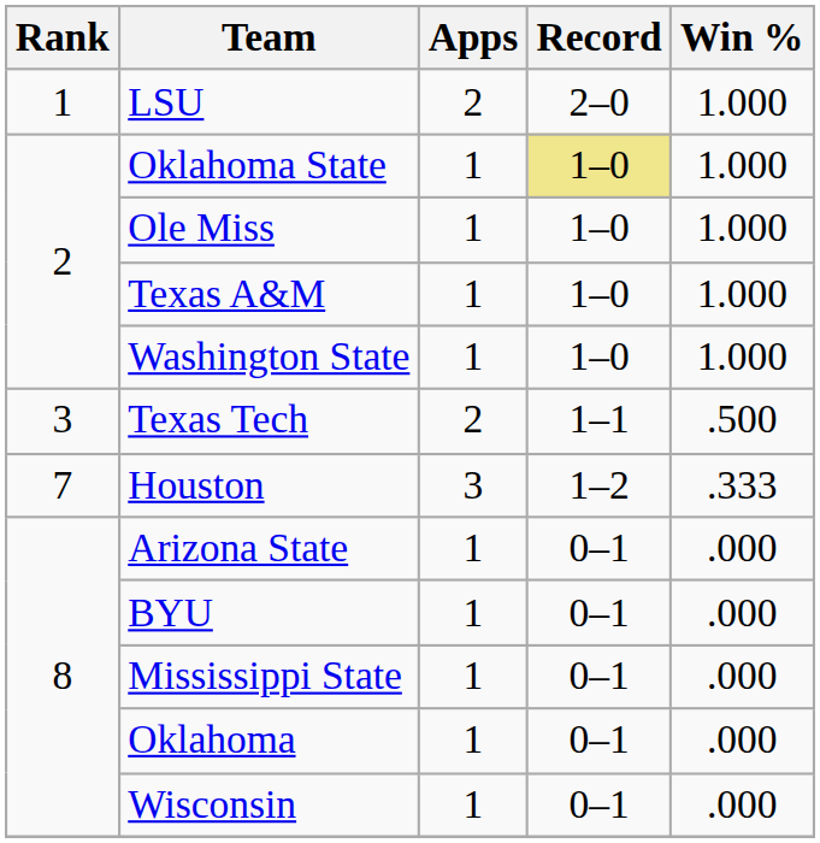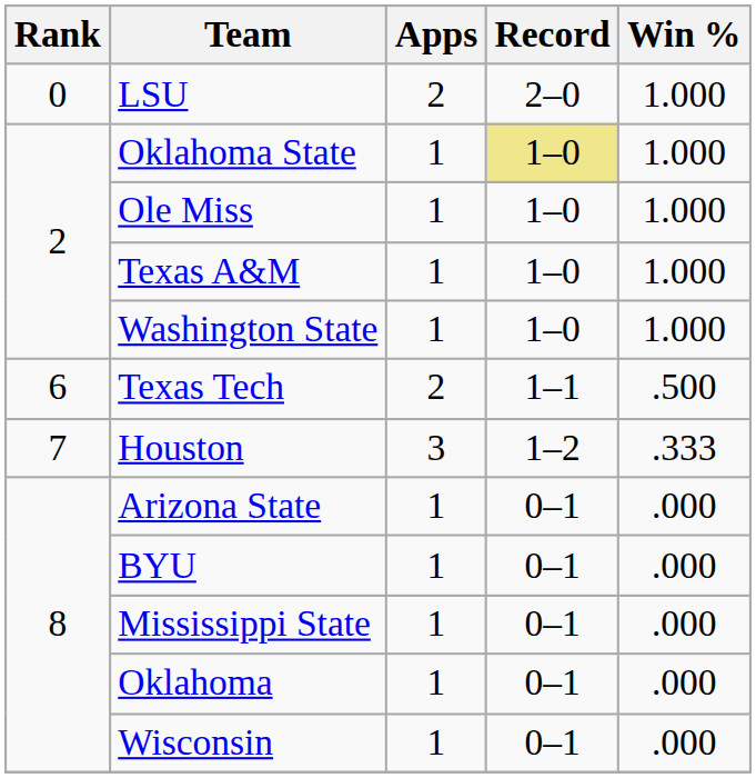LSU | Rank: 1 -> 0
Texas Tech | Rank: 3 -> 6
